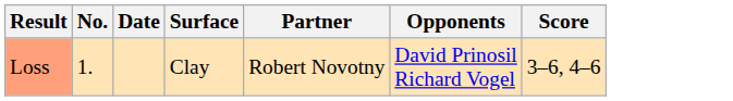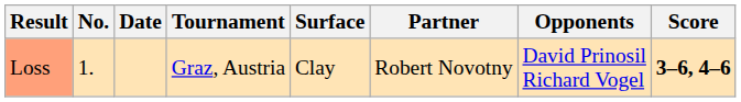+ column: Tournament | Graz, Austria
Loss | Score: normal -> bold
